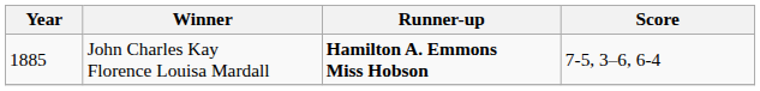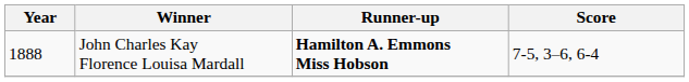John Charles Kay Florence Louisa Mardall | Year: 1885 -> 1888
